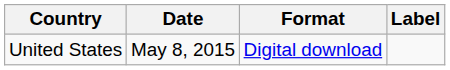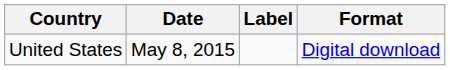columns swapped: Format <-> Label
